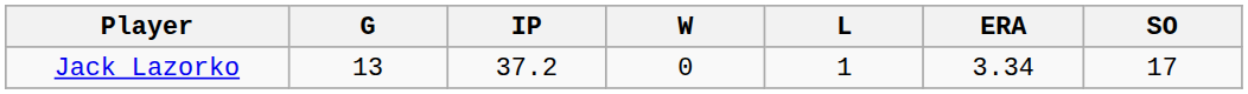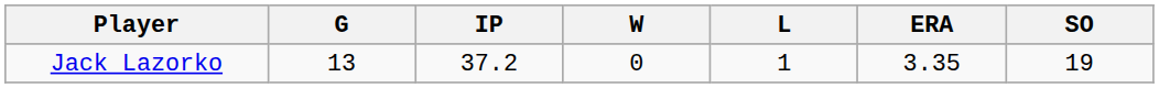Jack Lazorko | ERA: 3.34 -> 3.35
Jack Lazorko | SO: 17 -> 19
